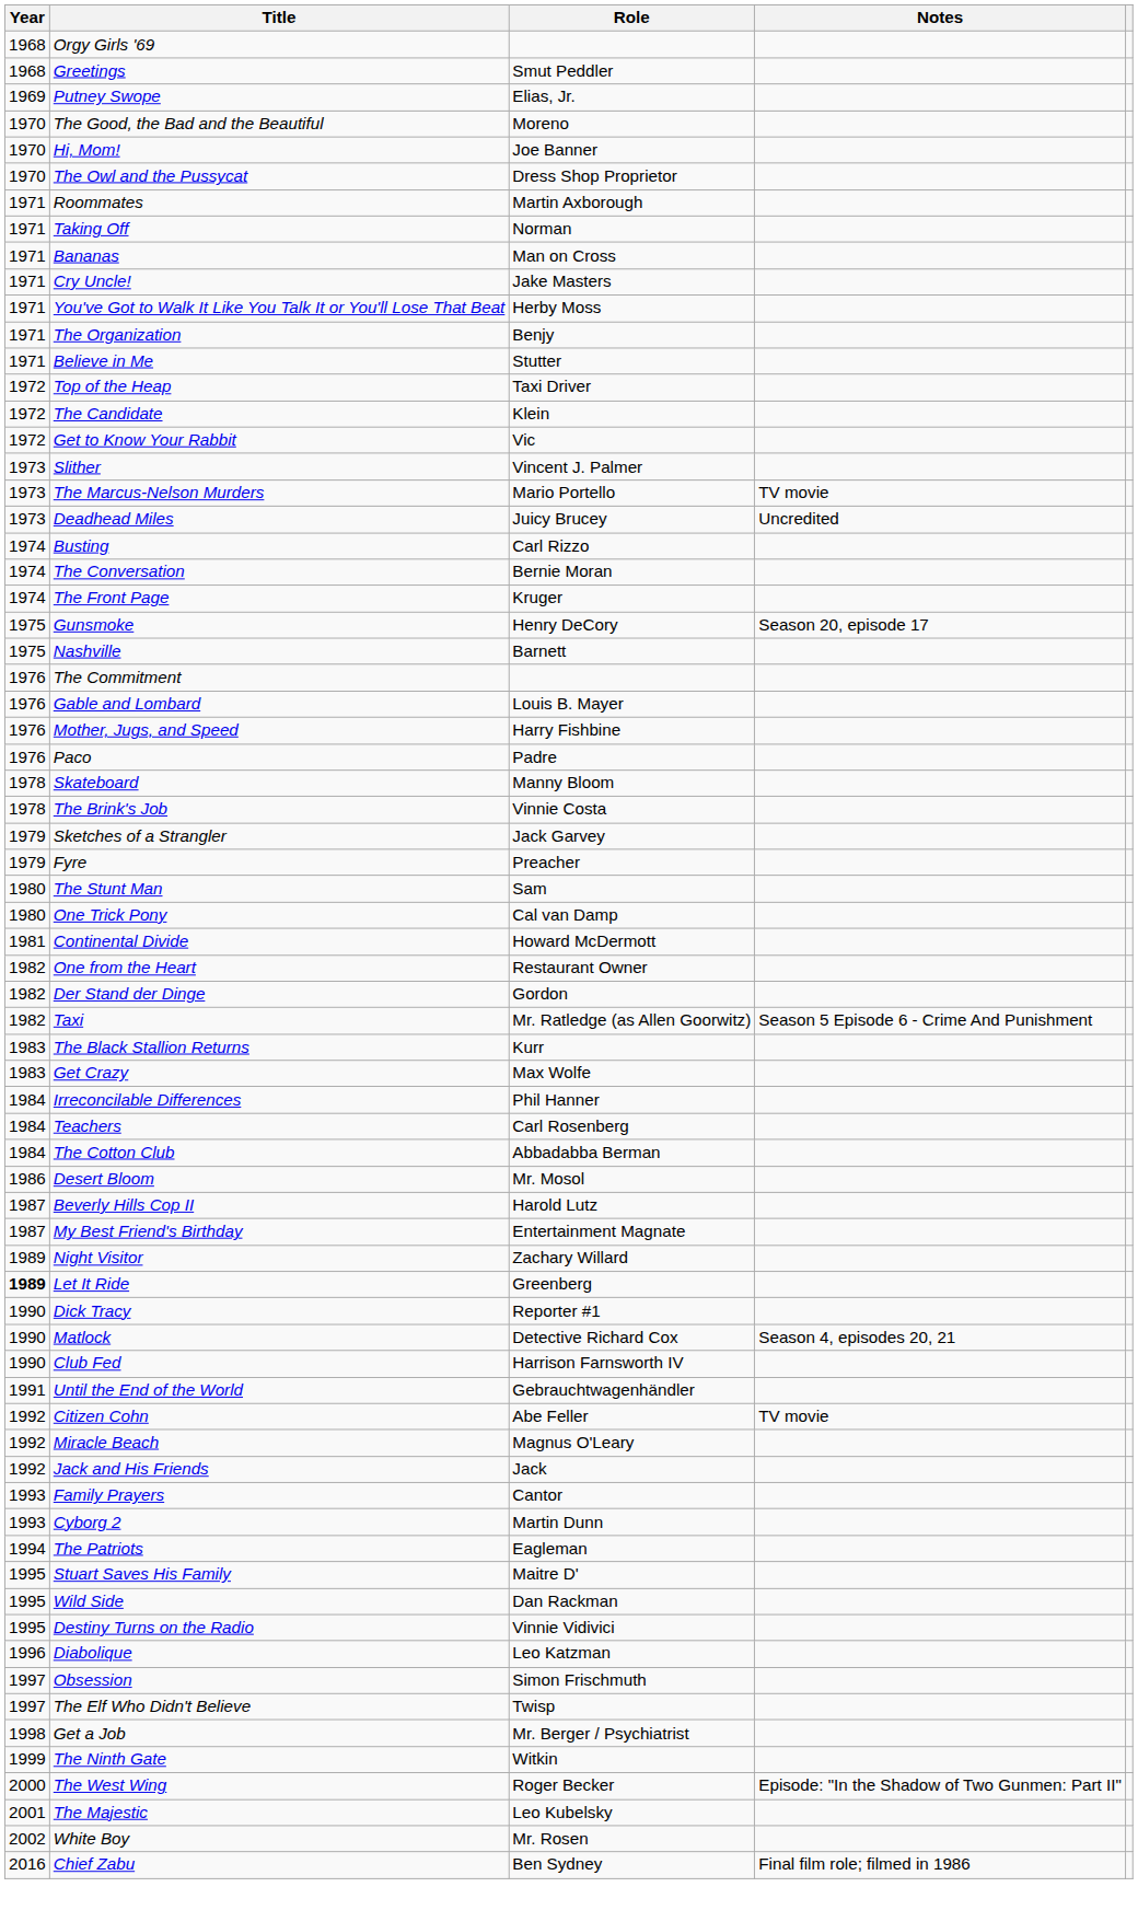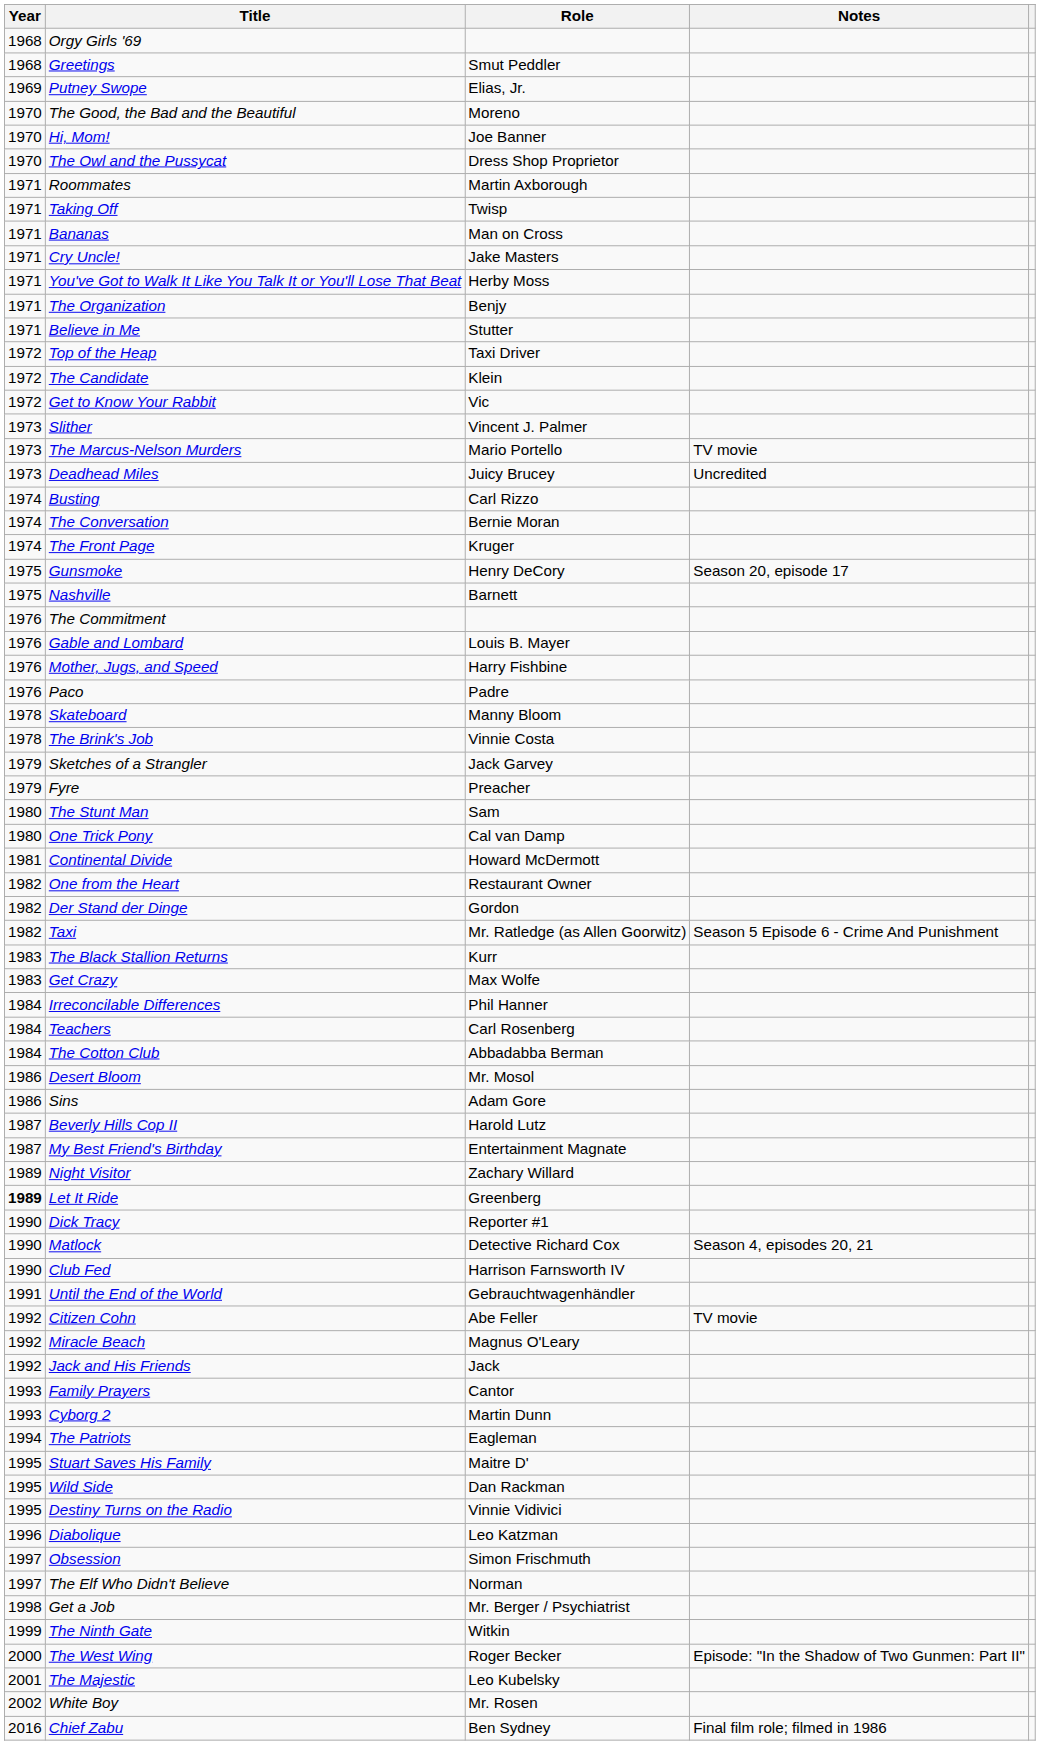Taking Off | Role: Norman -> Twisp
+ row: 1986 | Sins | Adam Gore
The Elf Who Didn't Believe | Role: Twisp -> Norman
